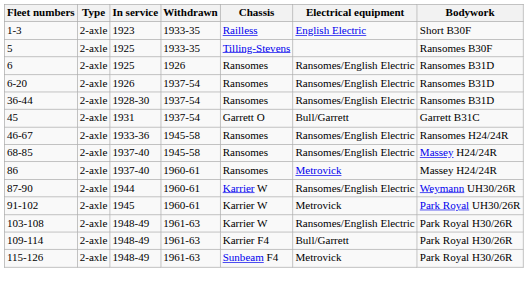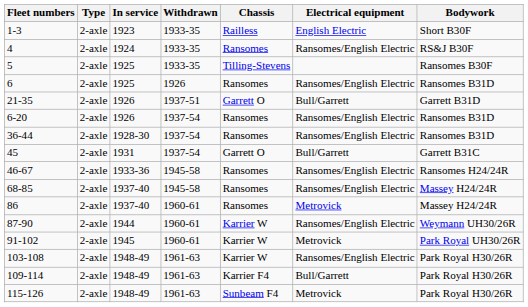+ row: 4 | 2-axle | 1924 | 1933-35 | Ransomes | Ransomes/English Electric | RS&J B30F
+ row: 21-35 | 2-axle | 1926 | 1937-51 | Garrett O | Bull/Garrett | Garrett B31D
